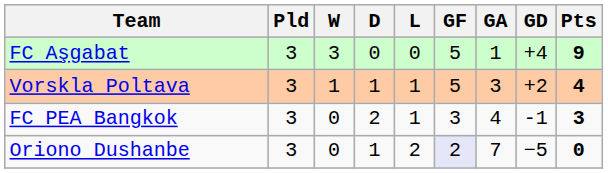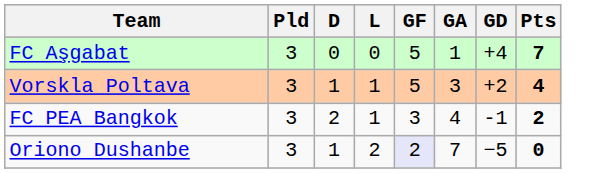- column: W | 3 | 1 | 0 | 0
FC Aşgabat | Pts: 9 -> 7
FC PEA Bangkok | Pts: 3 -> 2
